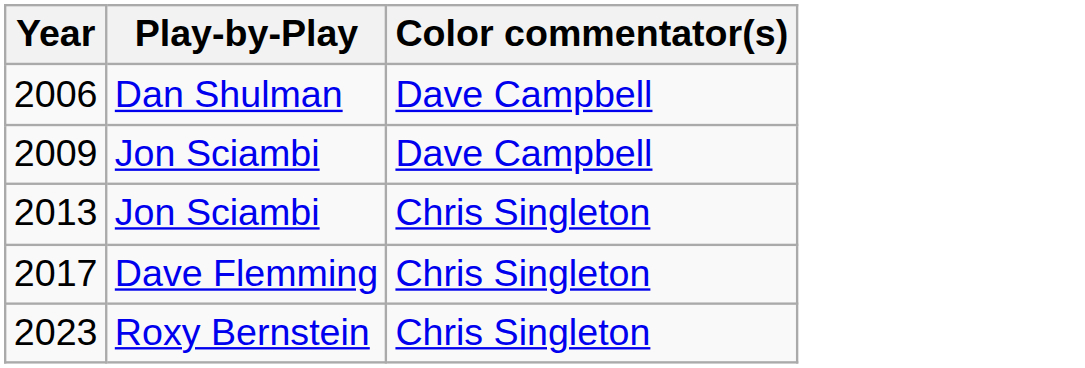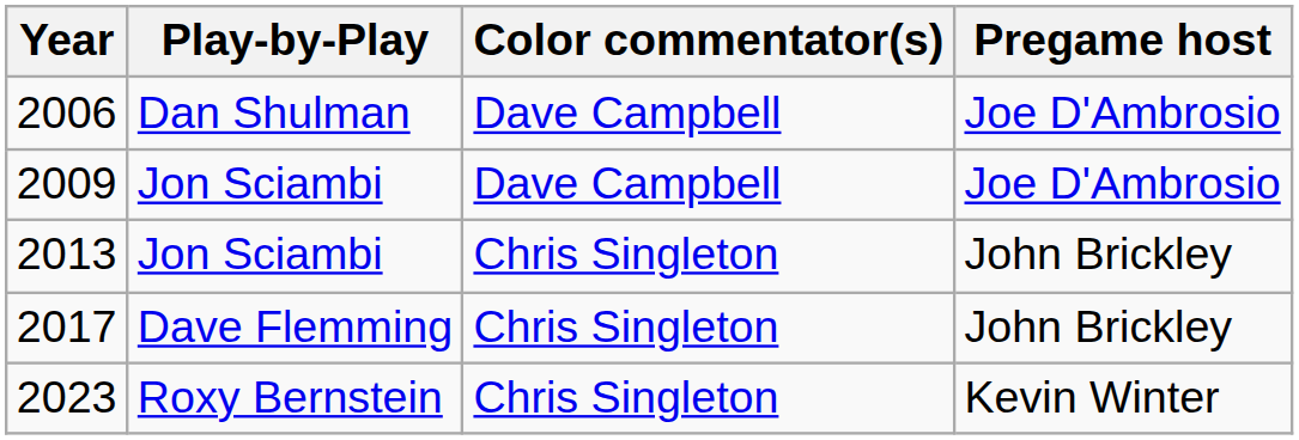+ column: Pregame host | Joe D'Ambrosio | Joe D'Ambrosio | John Brickley | John Brickley | Kevin Winter
